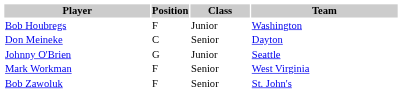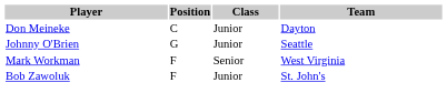- row: Bob Houbregs | F | Junior | Washington
Don Meineke | Class: Senior -> Junior
Bob Zawoluk | Class: Senior -> Junior
